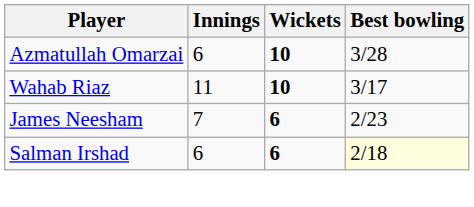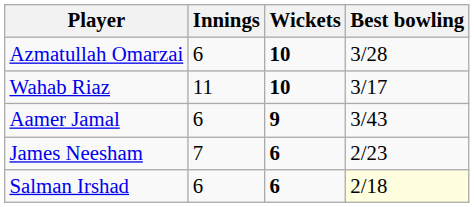+ row: Aamer Jamal | 6 | 9 | 3/43
